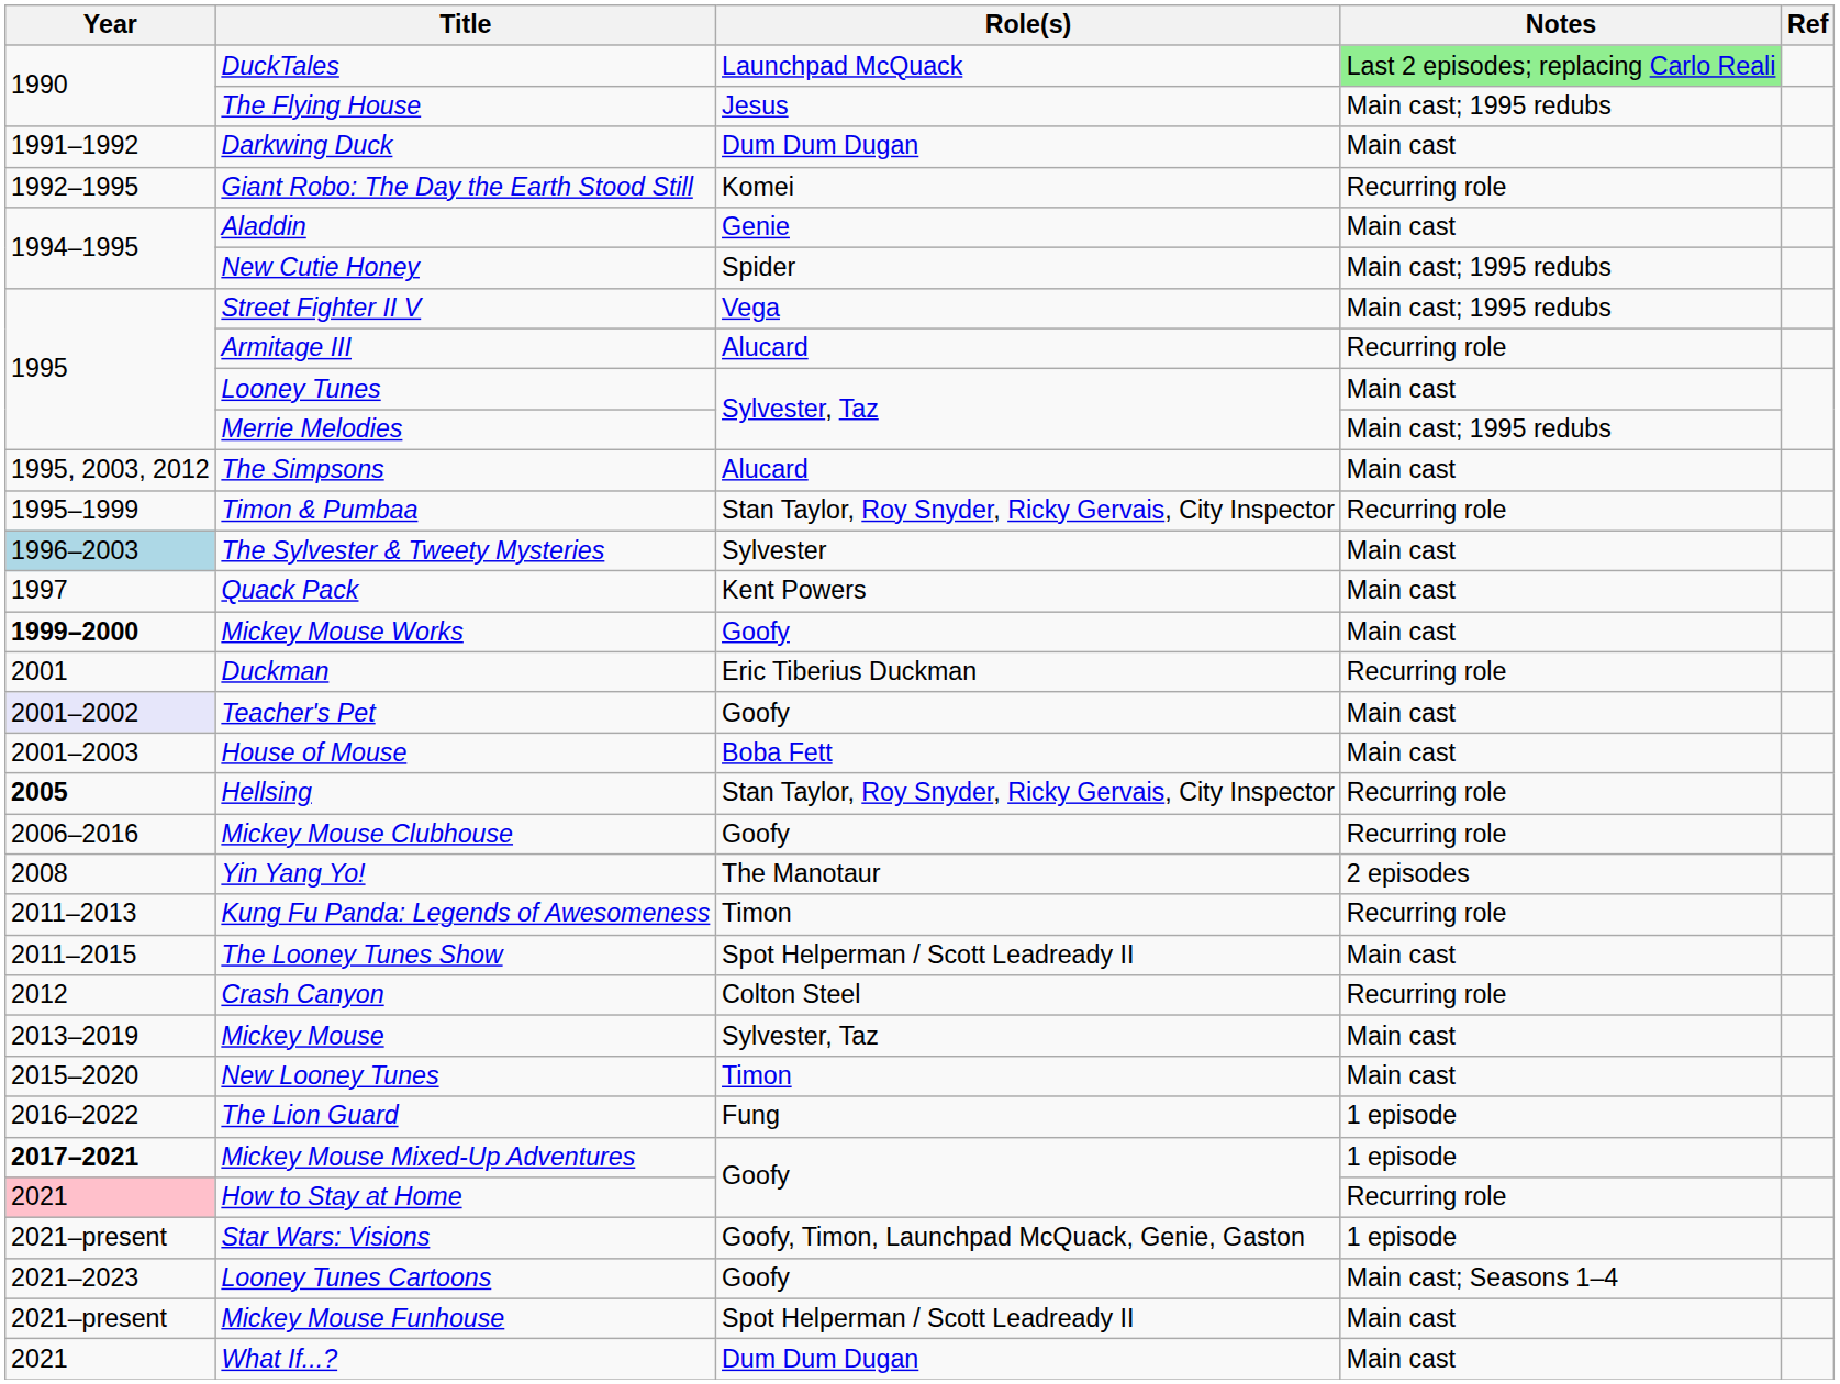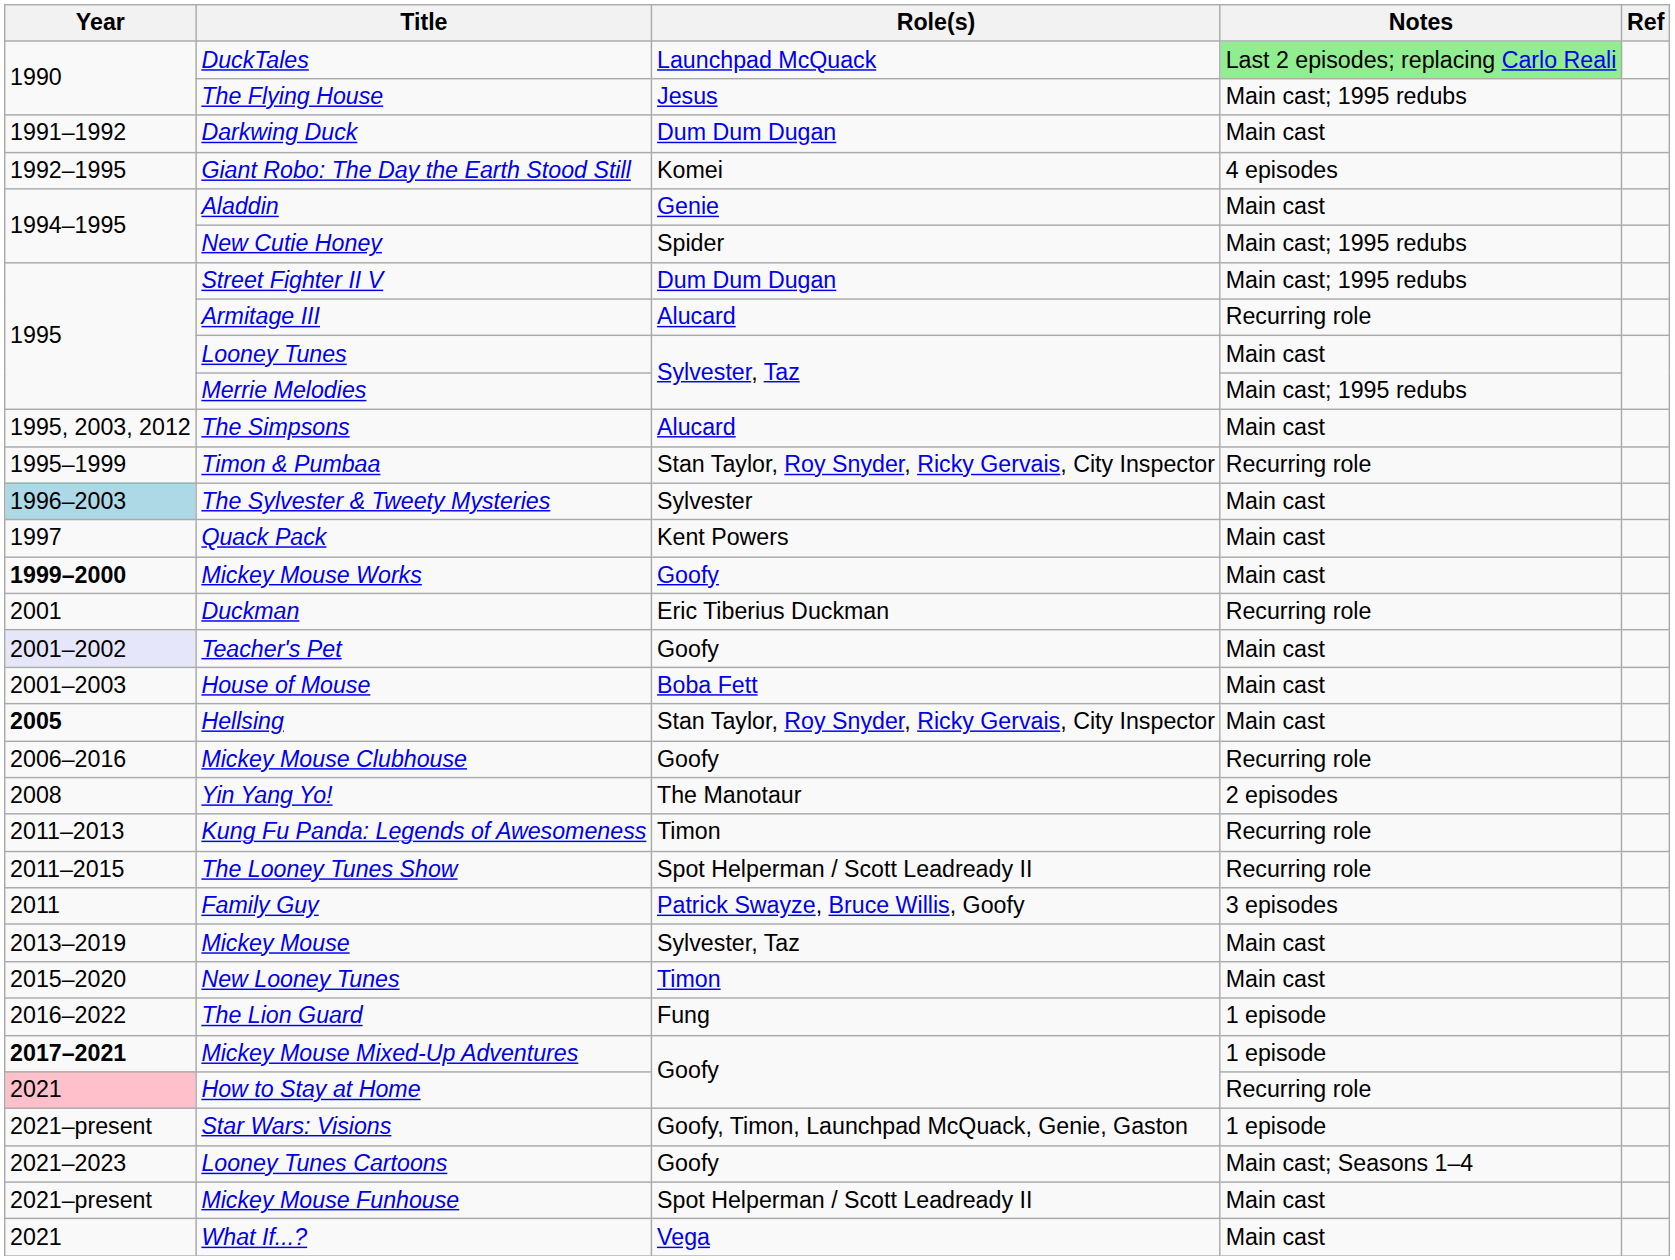Giant Robo: The Day the Earth Stood Still | Notes: Recurring role -> 4 episodes
Street Fighter II V | Role(s): Vega -> Dum Dum Dugan
Hellsing | Notes: Recurring role -> Main cast
The Looney Tunes Show | Notes: Main cast -> Recurring role
+ row: 2011 | Family Guy | Patrick Swayze, Bruce Willis, Goofy | 3 episodes
- row: 2012 | Crash Canyon | Colton Steel | Recurring role
What If...? | Role(s): Dum Dum Dugan -> Vega
